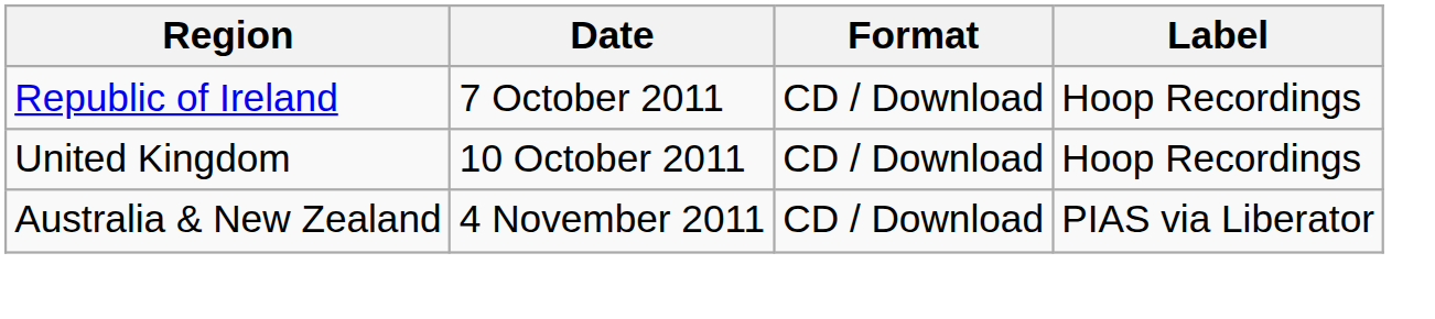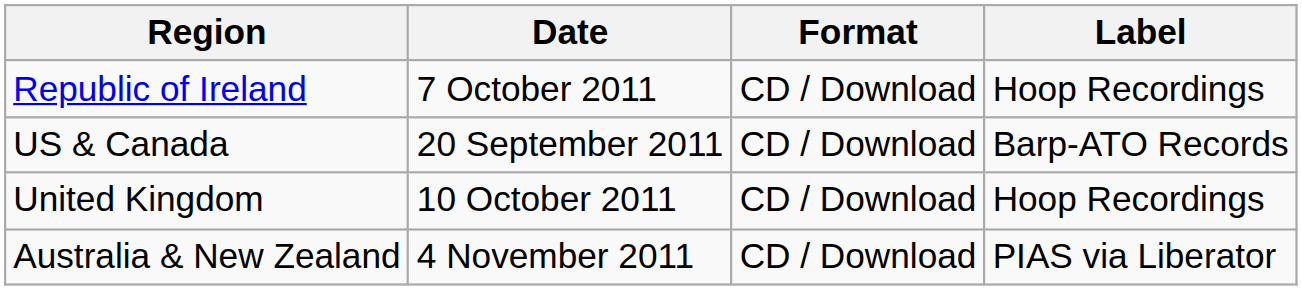+ row: US & Canada | 20 September 2011 | CD / Download | Barp-ATO Records
